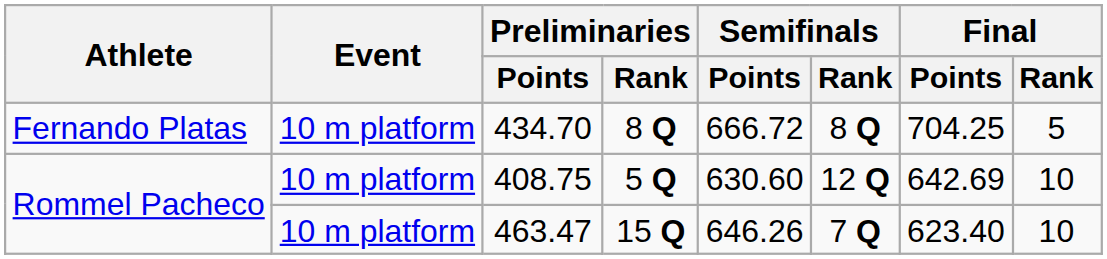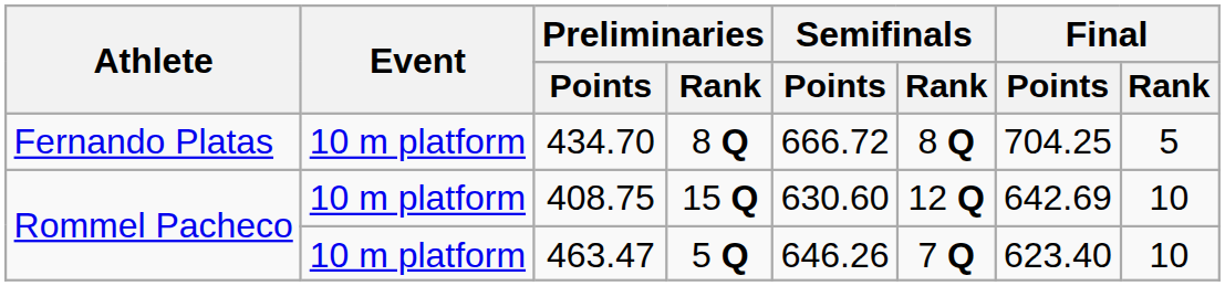408.75 | Preliminaries / Rank: 5 Q -> 15 Q
463.47 | Preliminaries / Rank: 15 Q -> 5 Q
